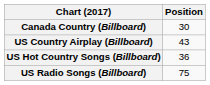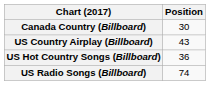US Radio Songs (Billboard) | Position: 75 -> 74
